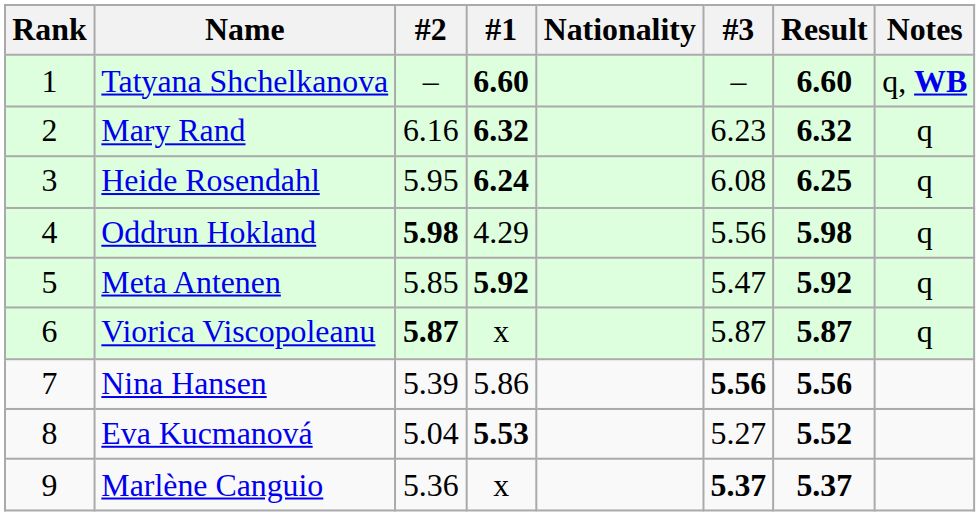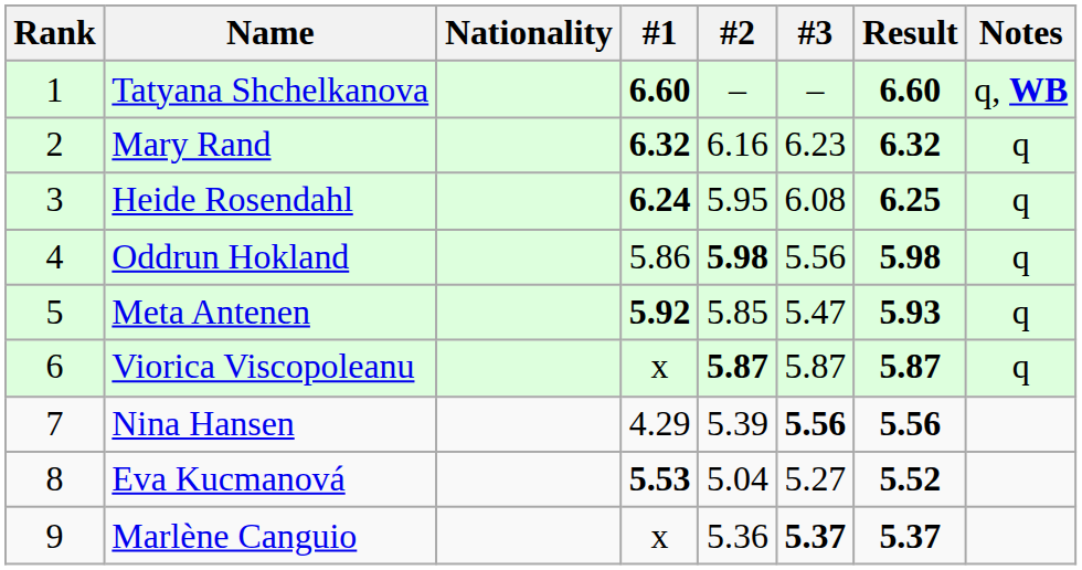columns swapped: Nationality <-> #2
Oddrun Hokland | #1: 4.29 -> 5.86
Meta Antenen | Result: 5.92 -> 5.93
Nina Hansen | #1: 5.86 -> 4.29
